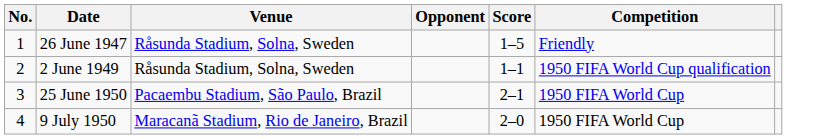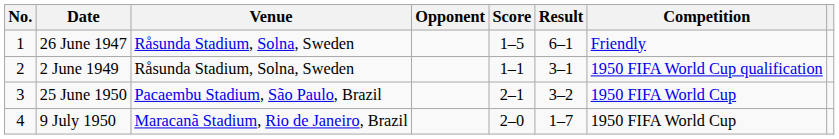+ column: Result | 6–1 | 3–1 | 3–2 | 1–7
